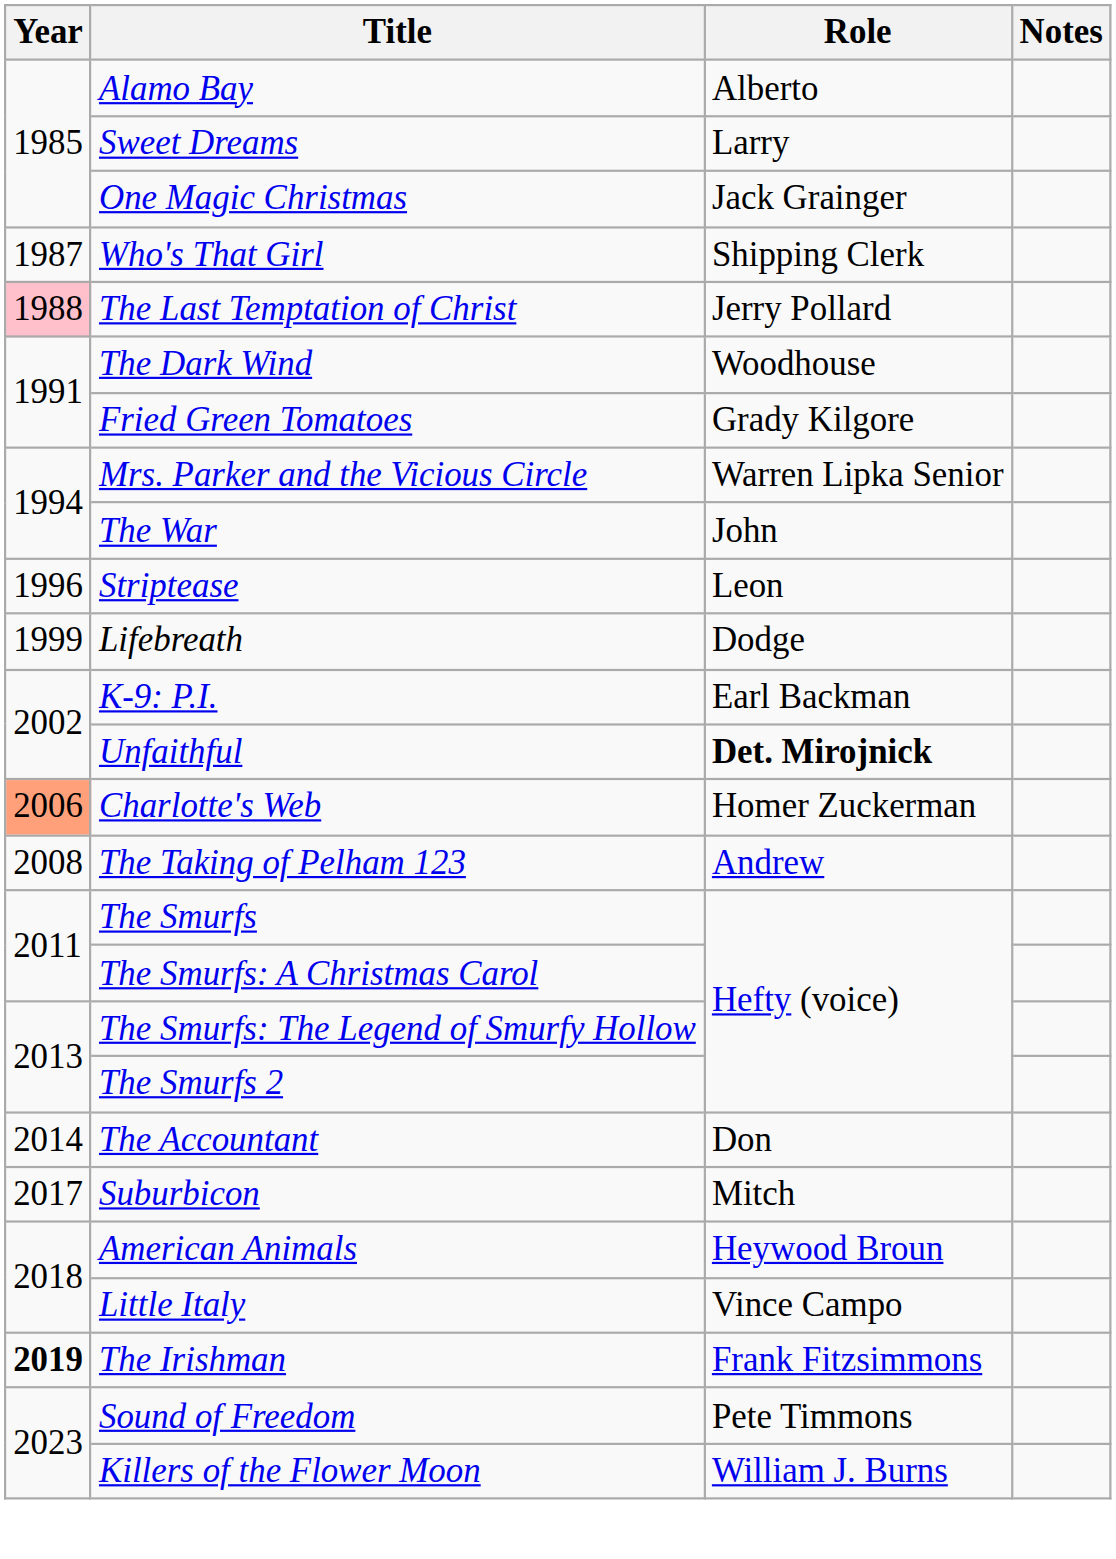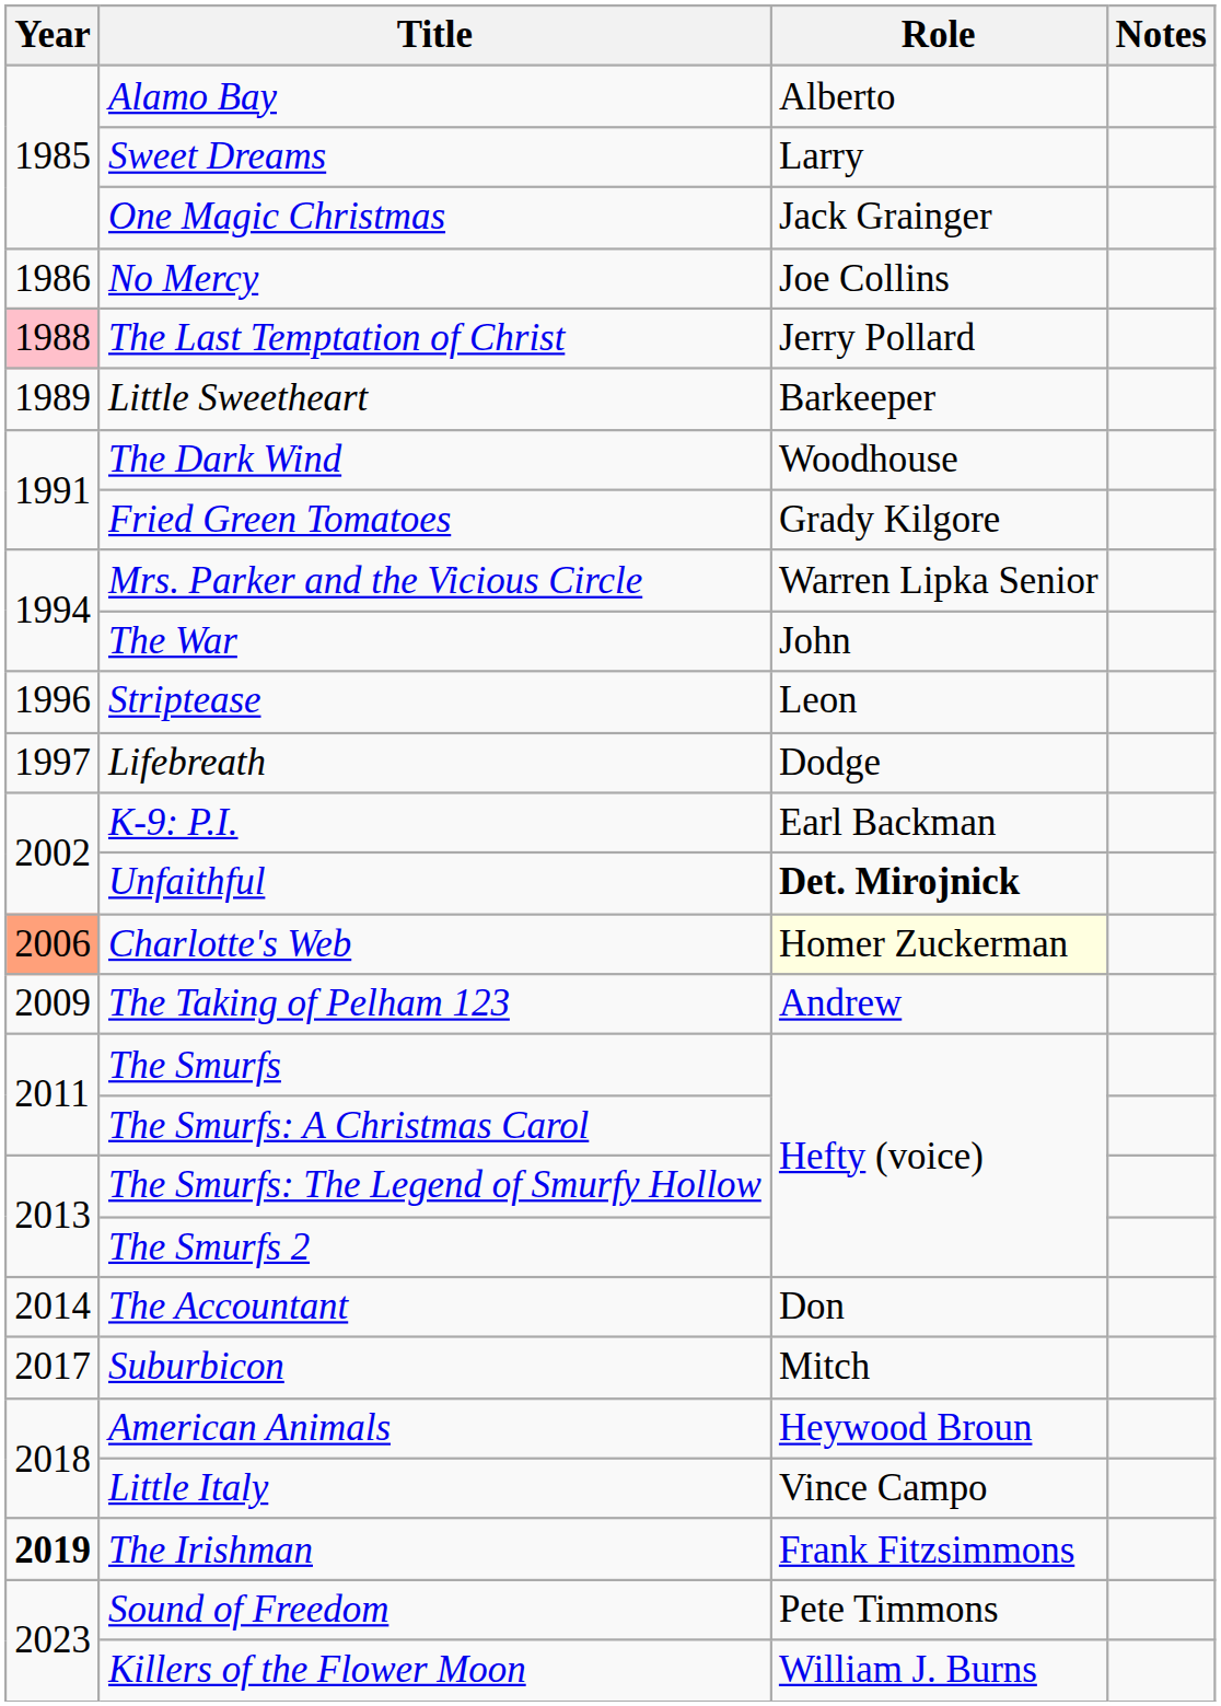+ row: 1986 | No Mercy | Joe Collins
- row: 1987 | Who's That Girl | Shipping Clerk
+ row: 1989 | Little Sweetheart | Barkeeper
Lifebreath | Year: 1999 -> 1997
Charlotte's Web | Role: no background -> lightyellow background
The Taking of Pelham 123 | Year: 2008 -> 2009
